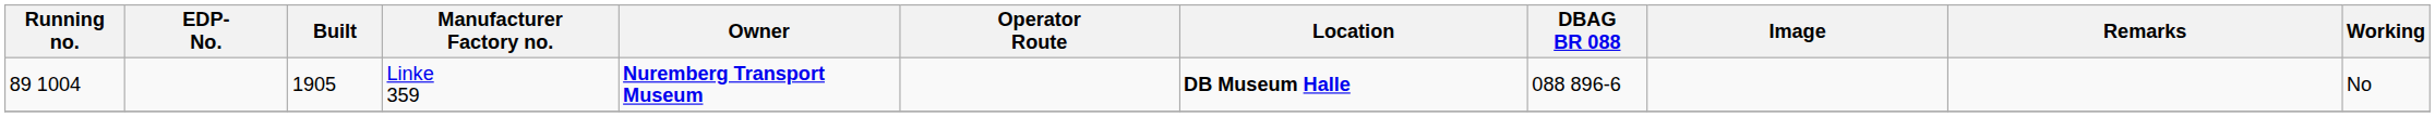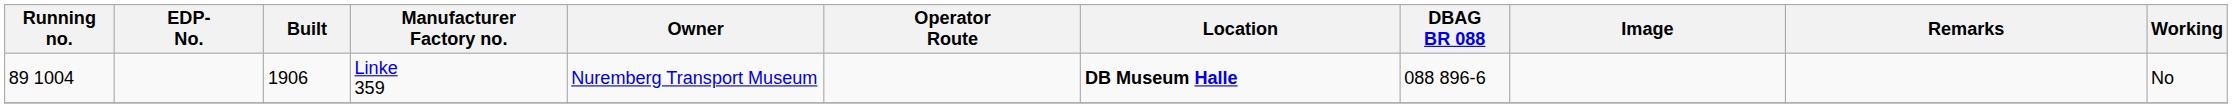Linke 359 | Built: 1905 -> 1906
Linke 359 | Owner: bold -> normal
